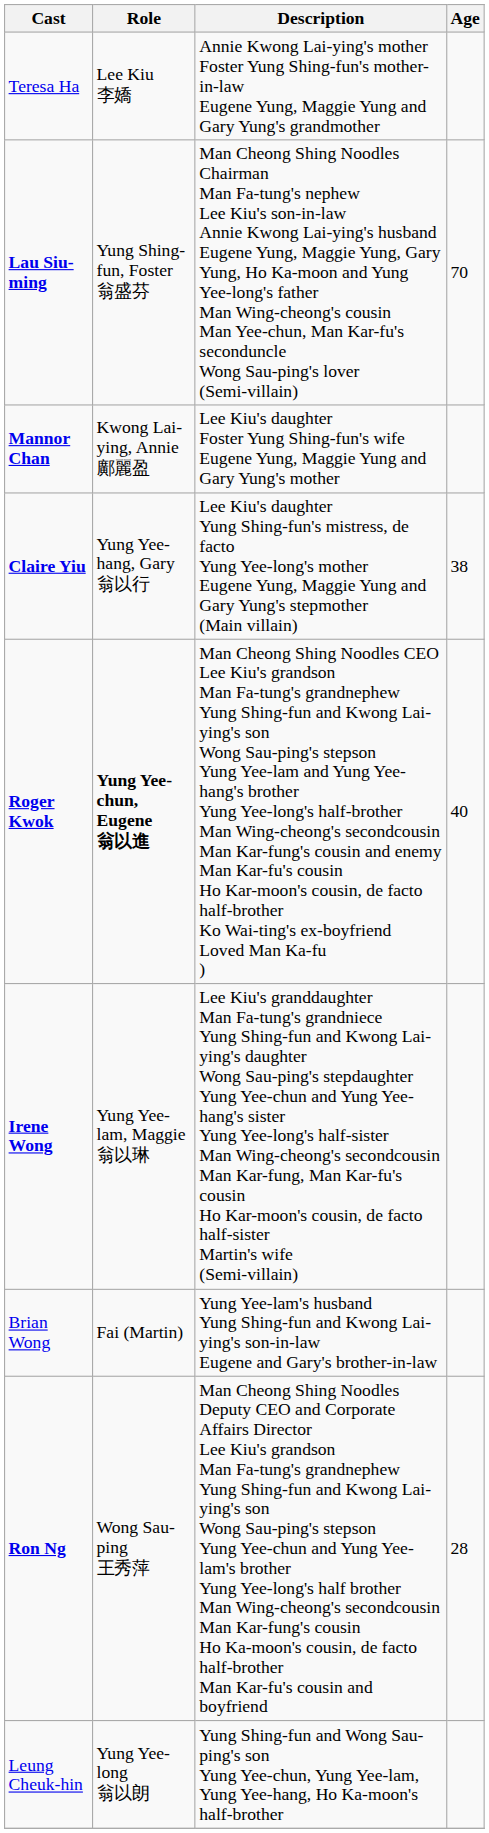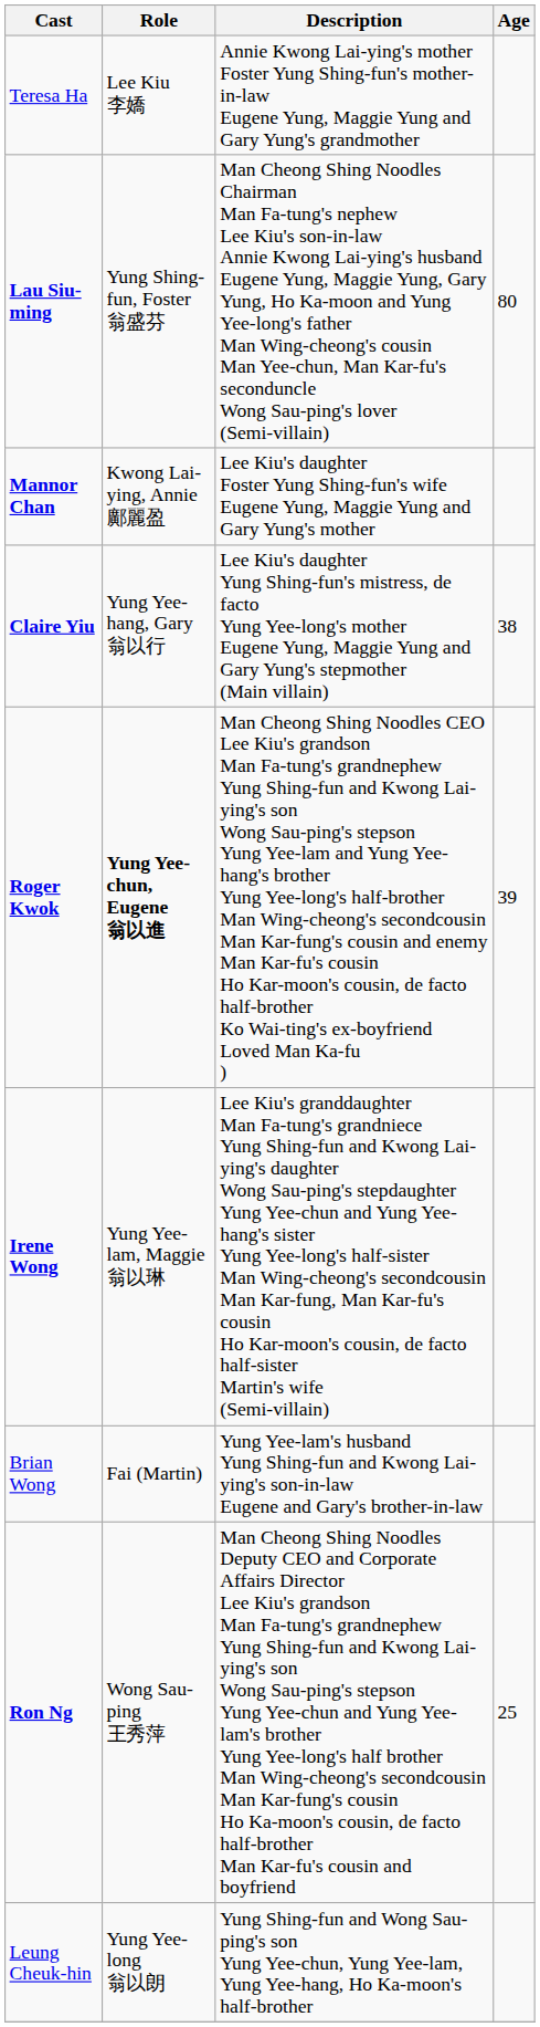Lau Siu-ming | Age: 70 -> 80
Roger Kwok | Age: 40 -> 39
Ron Ng | Age: 28 -> 25
